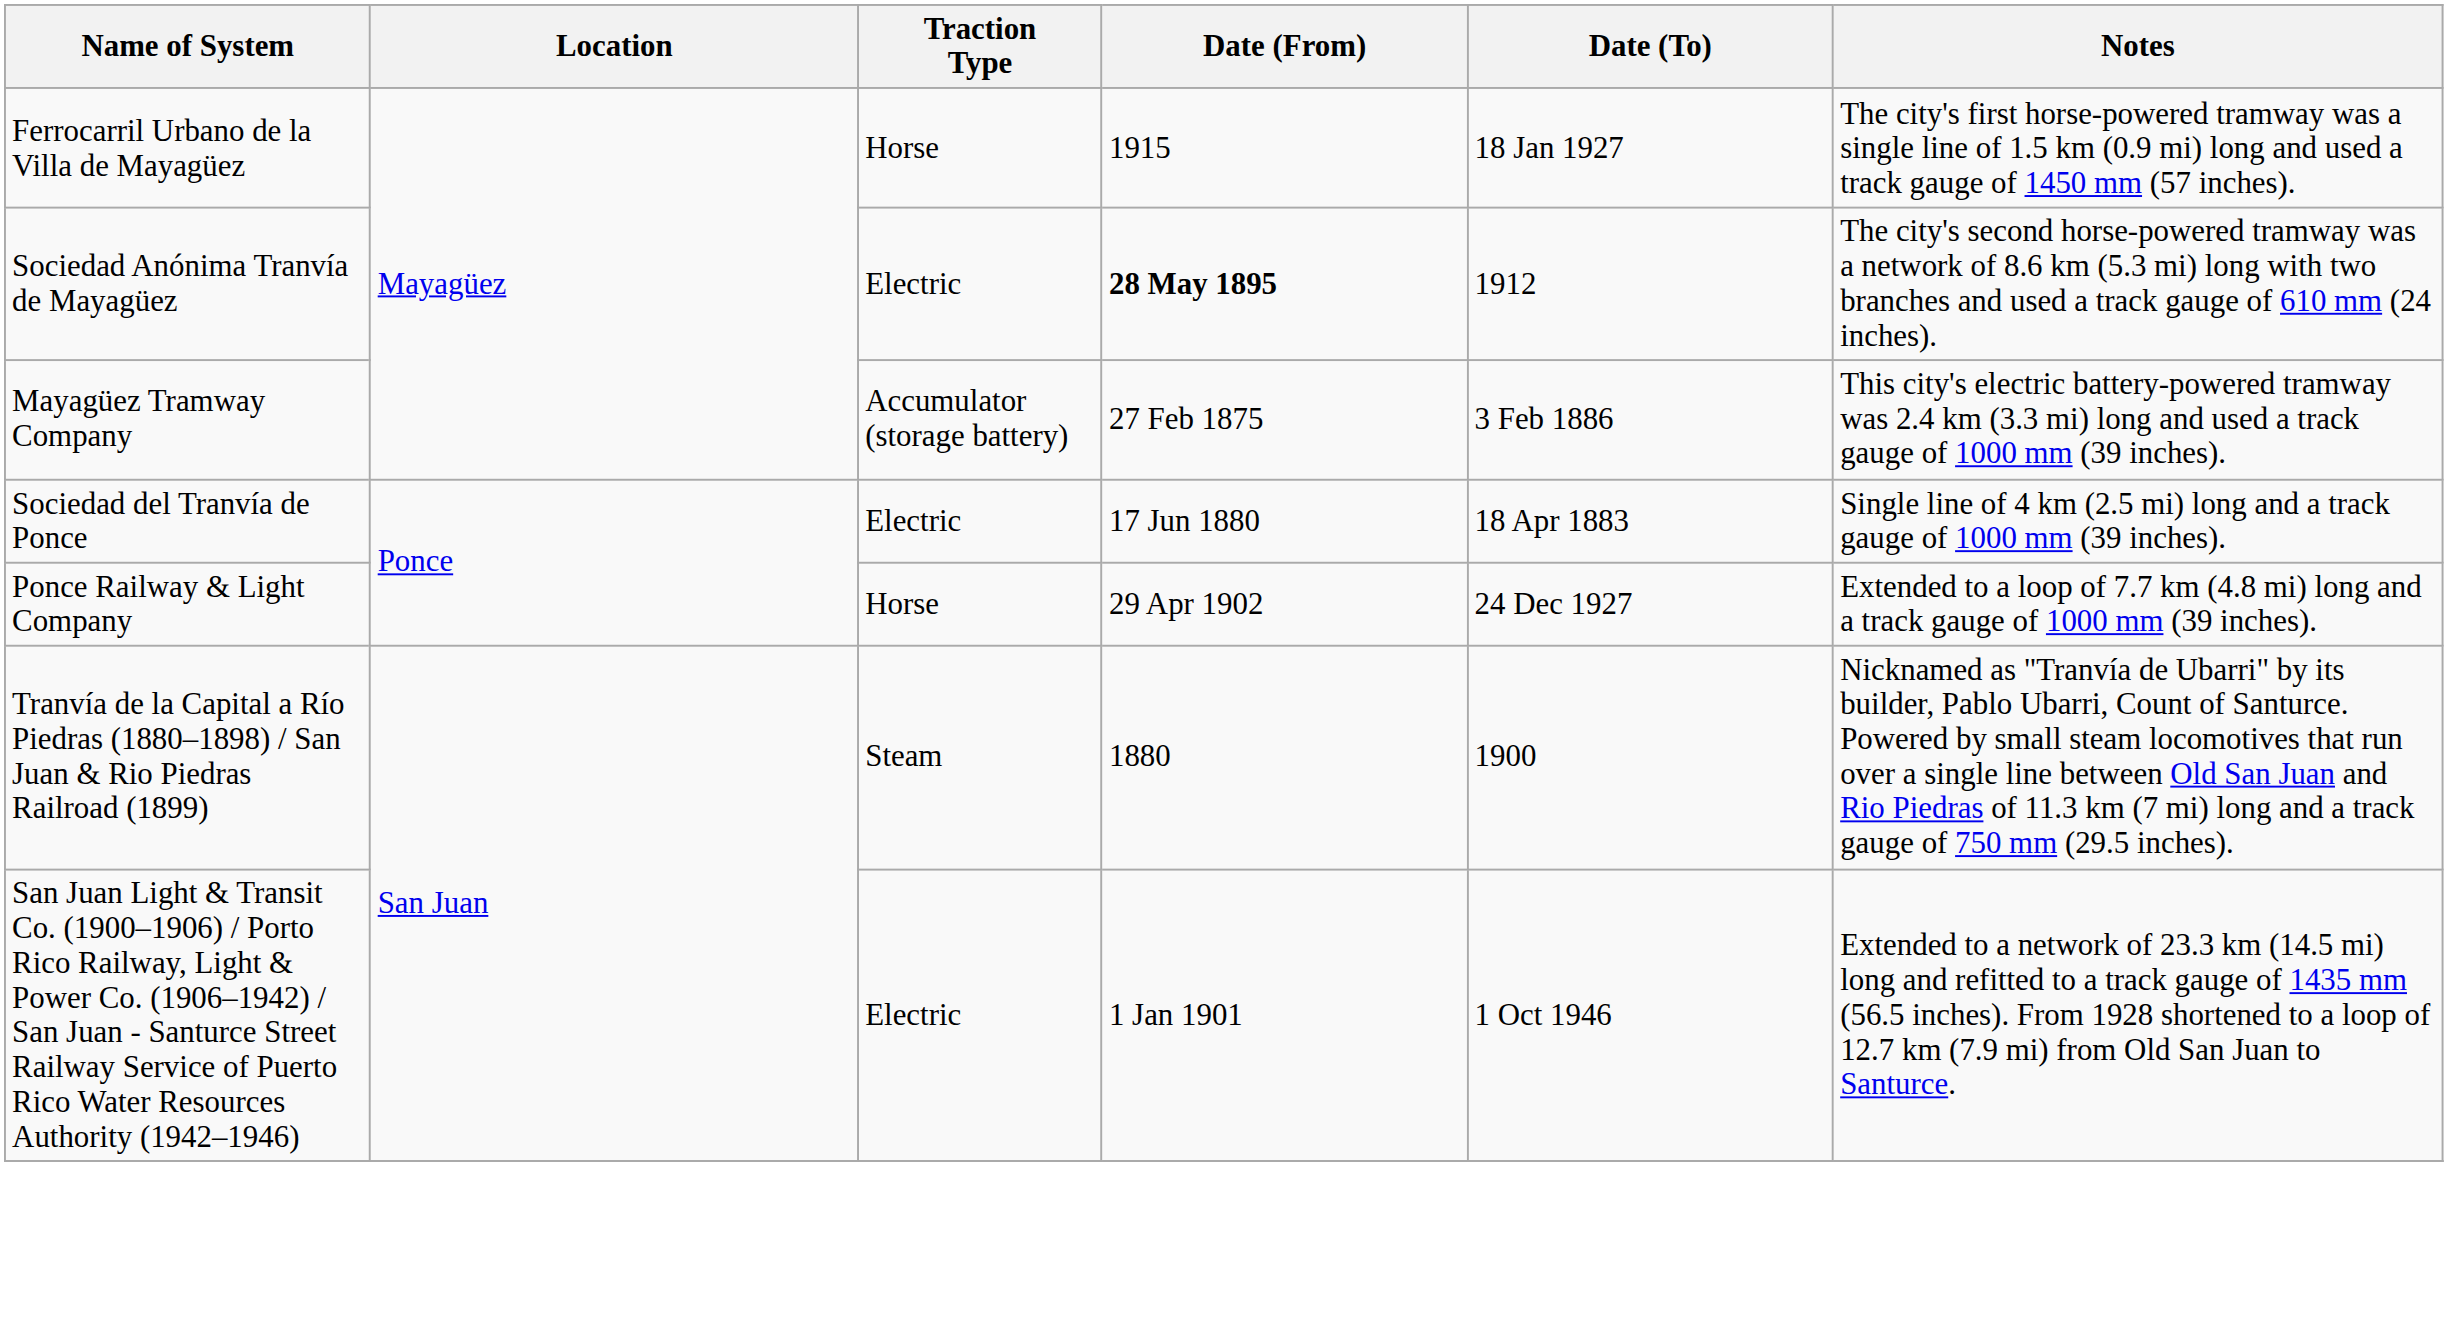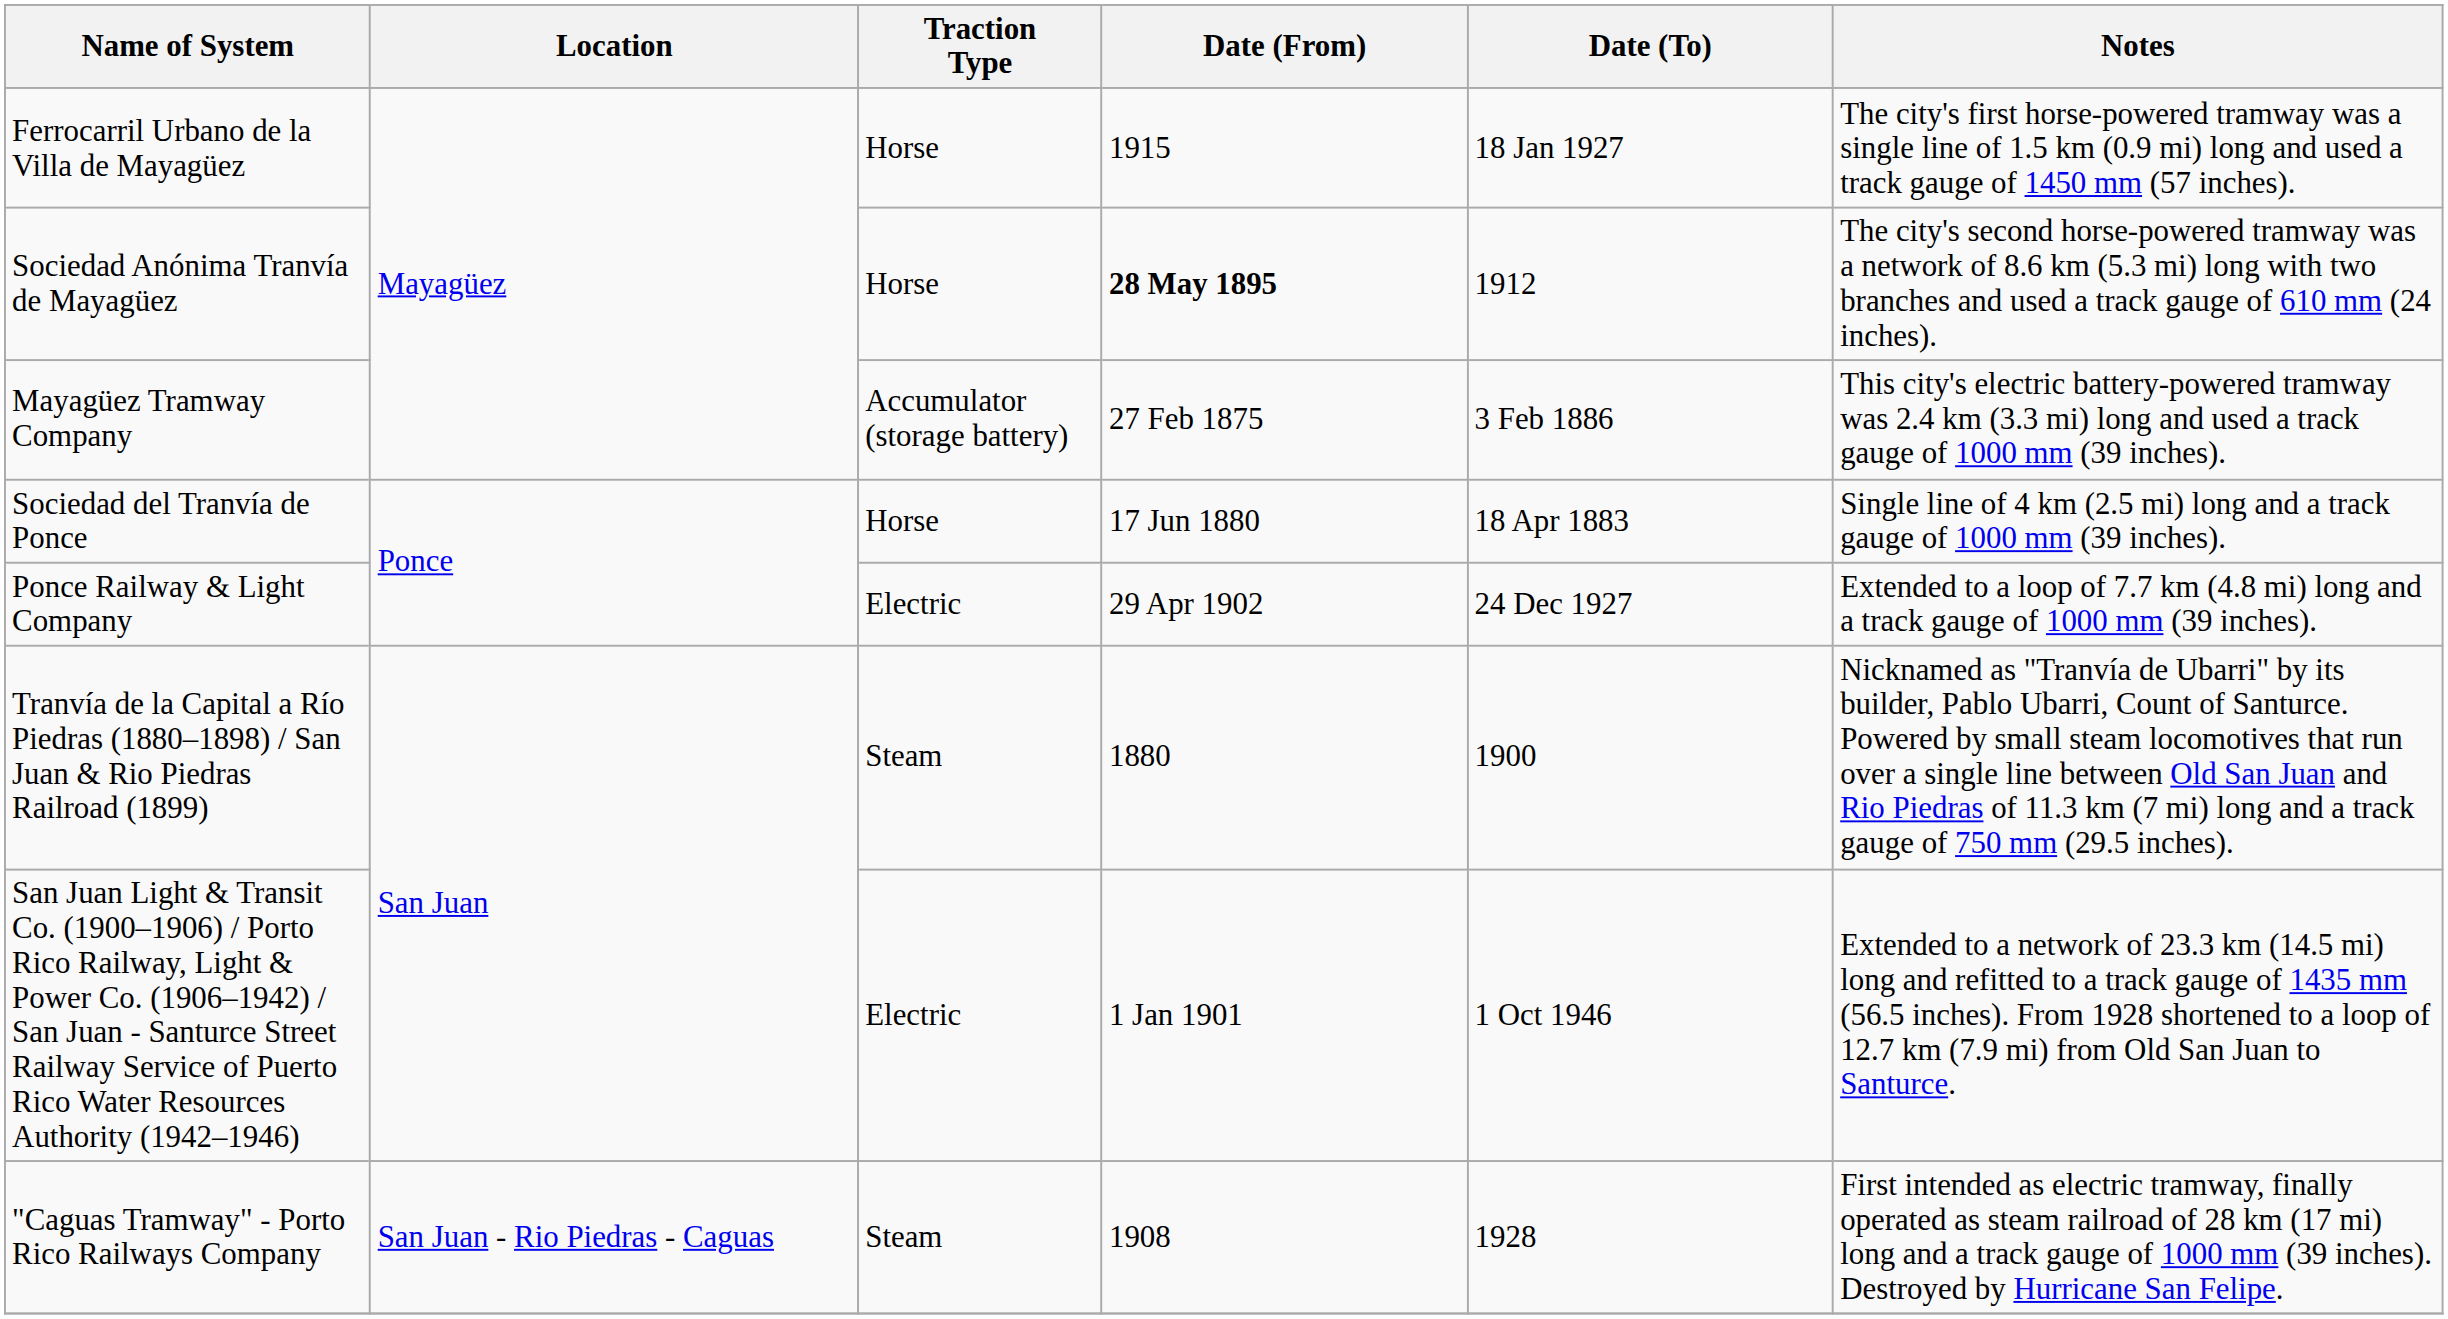Sociedad Anónima Tranvía de Mayagüez | Traction Type: Electric -> Horse
Sociedad del Tranvía de Ponce | Traction Type: Electric -> Horse
Ponce Railway & Light Company | Traction Type: Horse -> Electric
+ row: "Caguas Tramway" - Porto Rico Railways Company | San Juan - Rio Piedras - Caguas | Steam | 1908 | 1928 | First intended as electric tramway, finally operated as steam railroad of 28 km (17 mi) long and a track gauge of 1000 mm (39 inches). Destroyed by Hurricane San Felipe.
